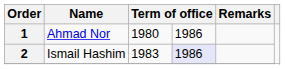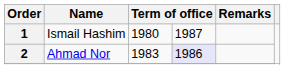1 | Name: Ahmad Nor -> Ismail Hashim
1 | column 4: 1986 -> 1987
2 | Name: Ismail Hashim -> Ahmad Nor
